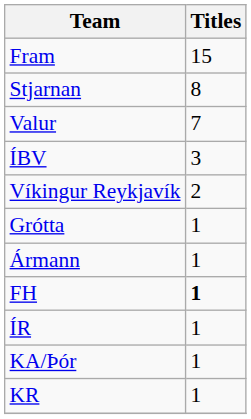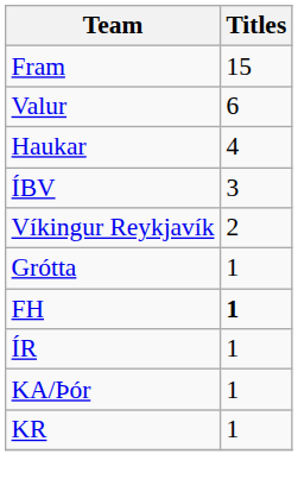- row: Stjarnan | 8
Valur | Titles: 7 -> 6
+ row: Haukar | 4
- row: Ármann | 1
